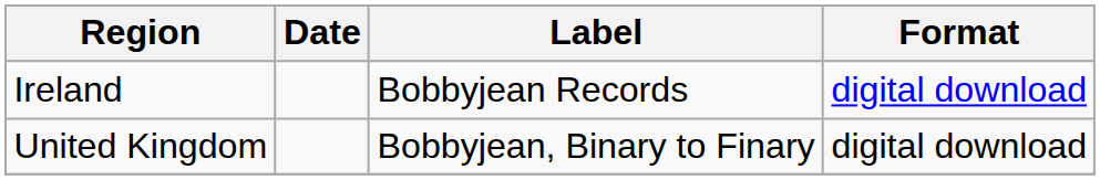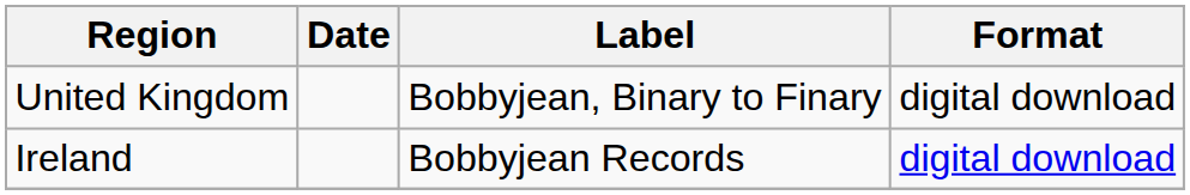rows swapped: Ireland <-> United Kingdom
